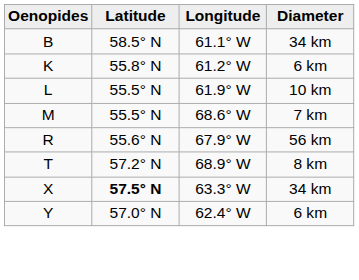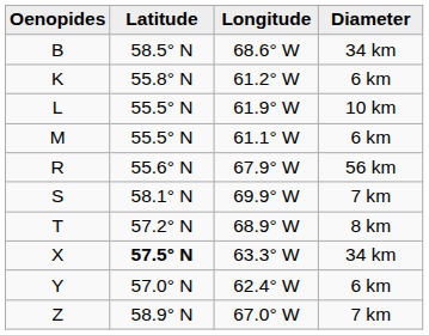B | Longitude: 61.1° W -> 68.6° W
M | Longitude: 68.6° W -> 61.1° W
M | Diameter: 7 km -> 6 km
+ row: S | 58.1° N | 69.9° W | 7 km
+ row: Z | 58.9° N | 67.0° W | 7 km
